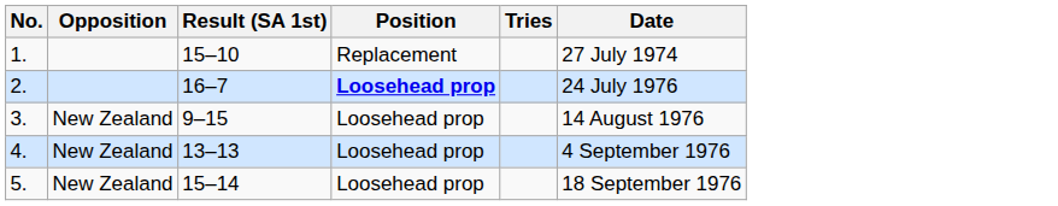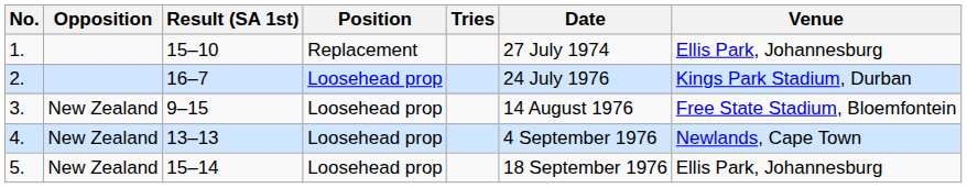+ column: Venue | Ellis Park, Johannesburg | Kings Park Stadium, Durban | Free State Stadium, Bloemfontein | Newlands, Cape Town | Ellis Park, Johannesburg
2. | Position: bold -> normal
